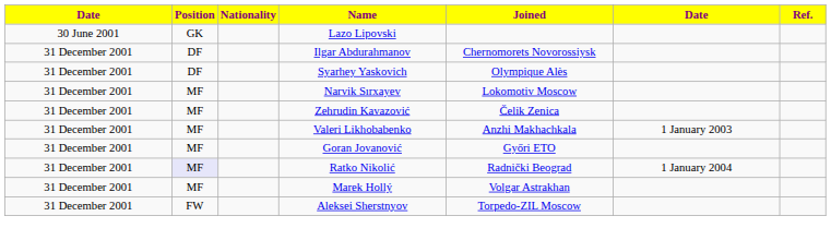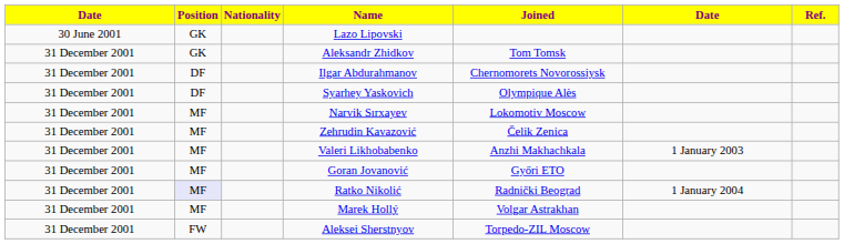+ row: 31 December 2001 | GK | Aleksandr Zhidkov | Tom Tomsk
